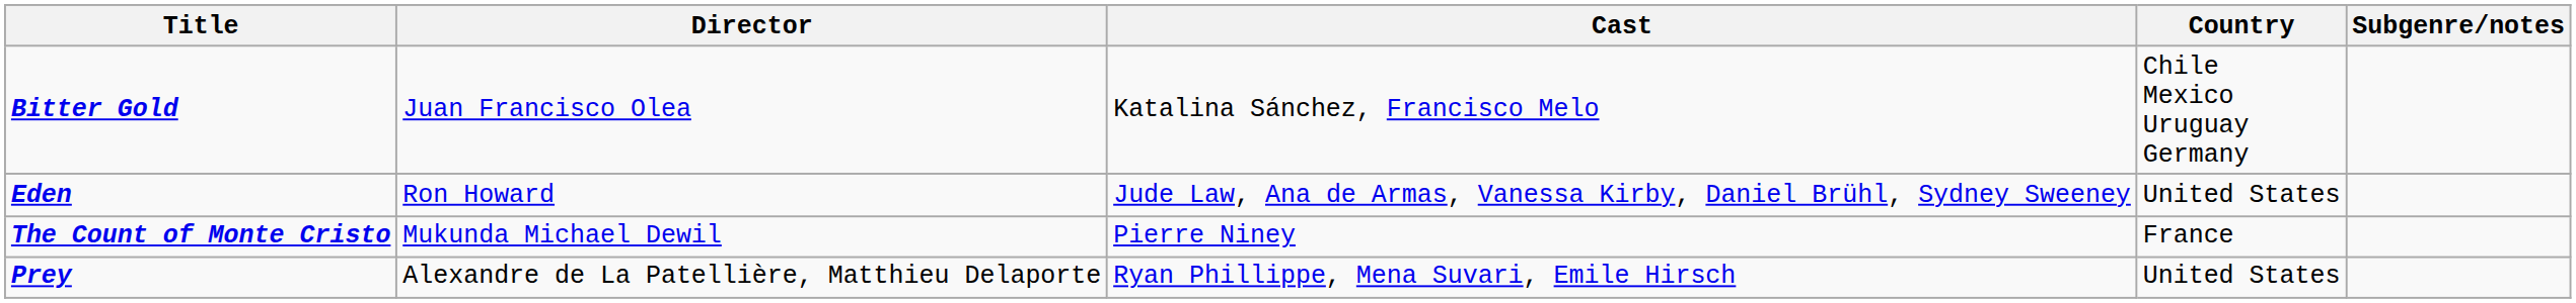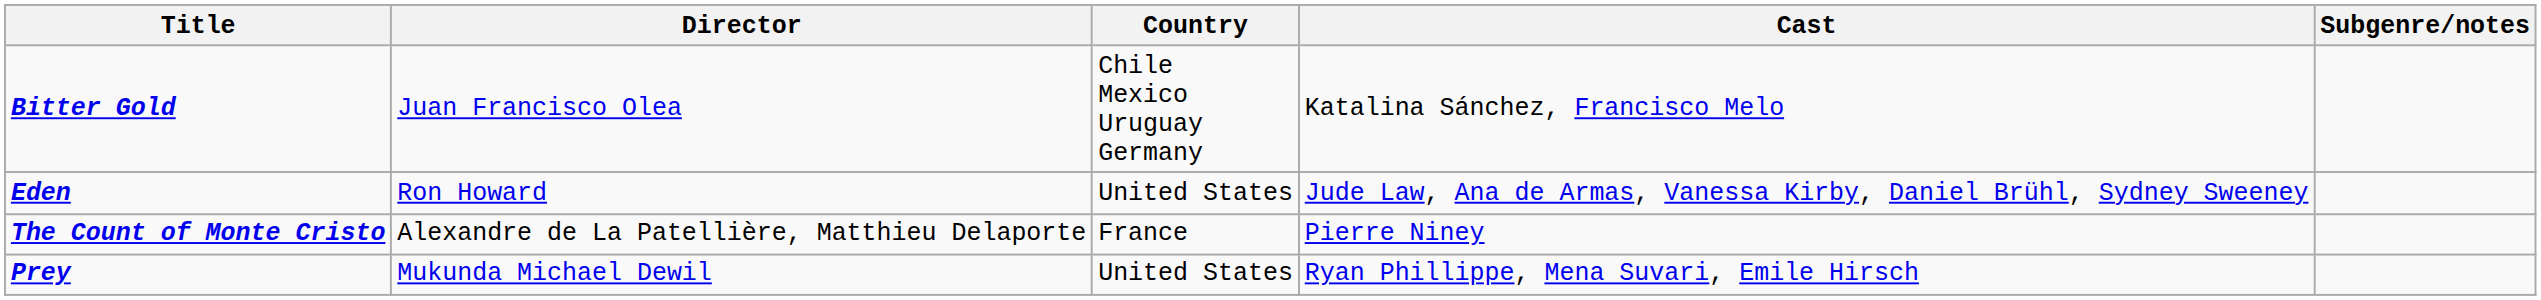columns swapped: Cast <-> Country
The Count of Monte Cristo | Director: Mukunda Michael Dewil -> Alexandre de La Patellière, Matthieu Delaporte
Prey | Director: Alexandre de La Patellière, Matthieu Delaporte -> Mukunda Michael Dewil
